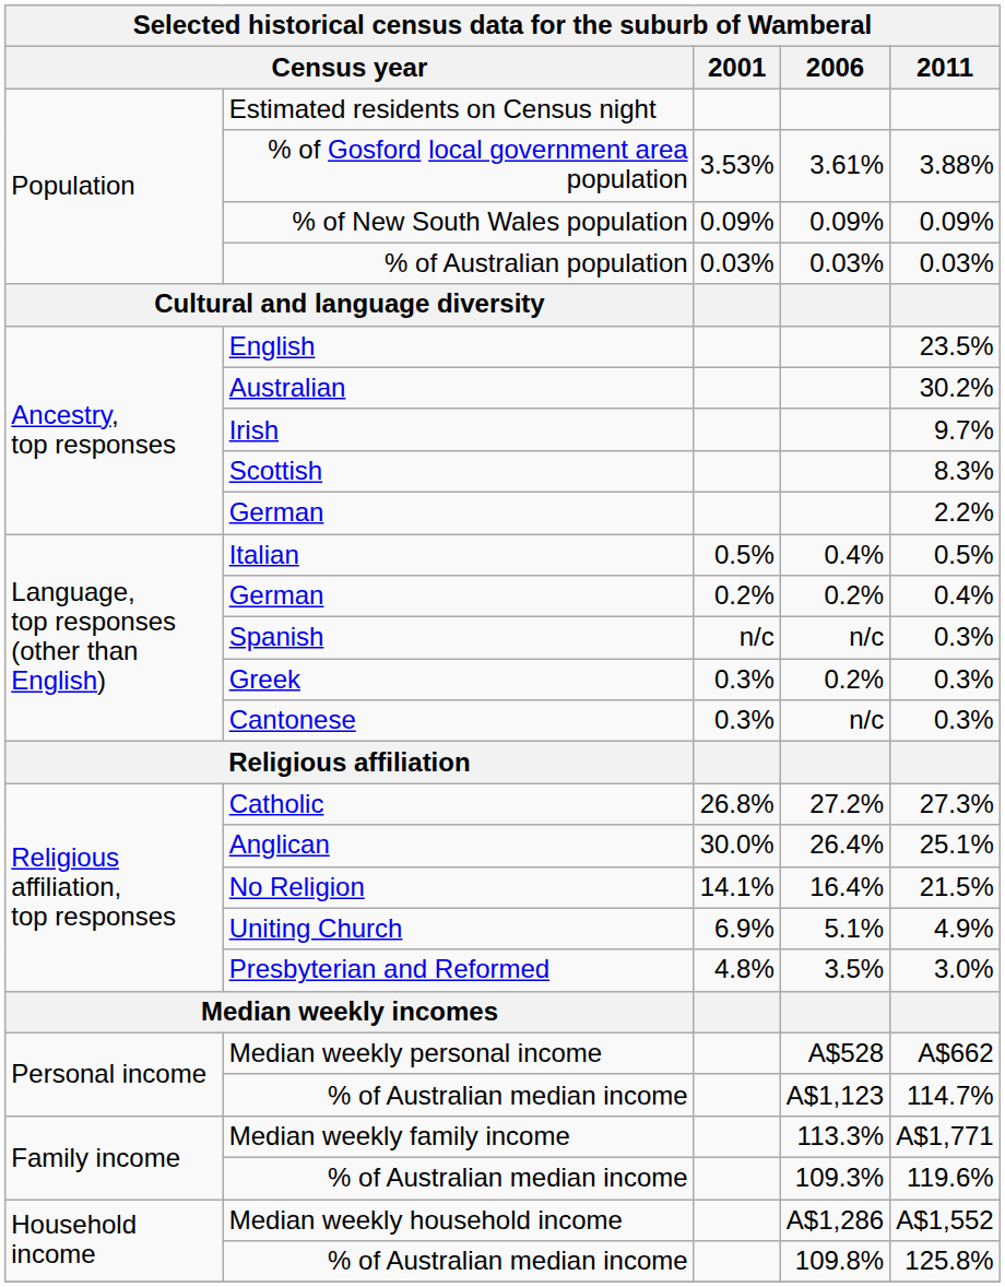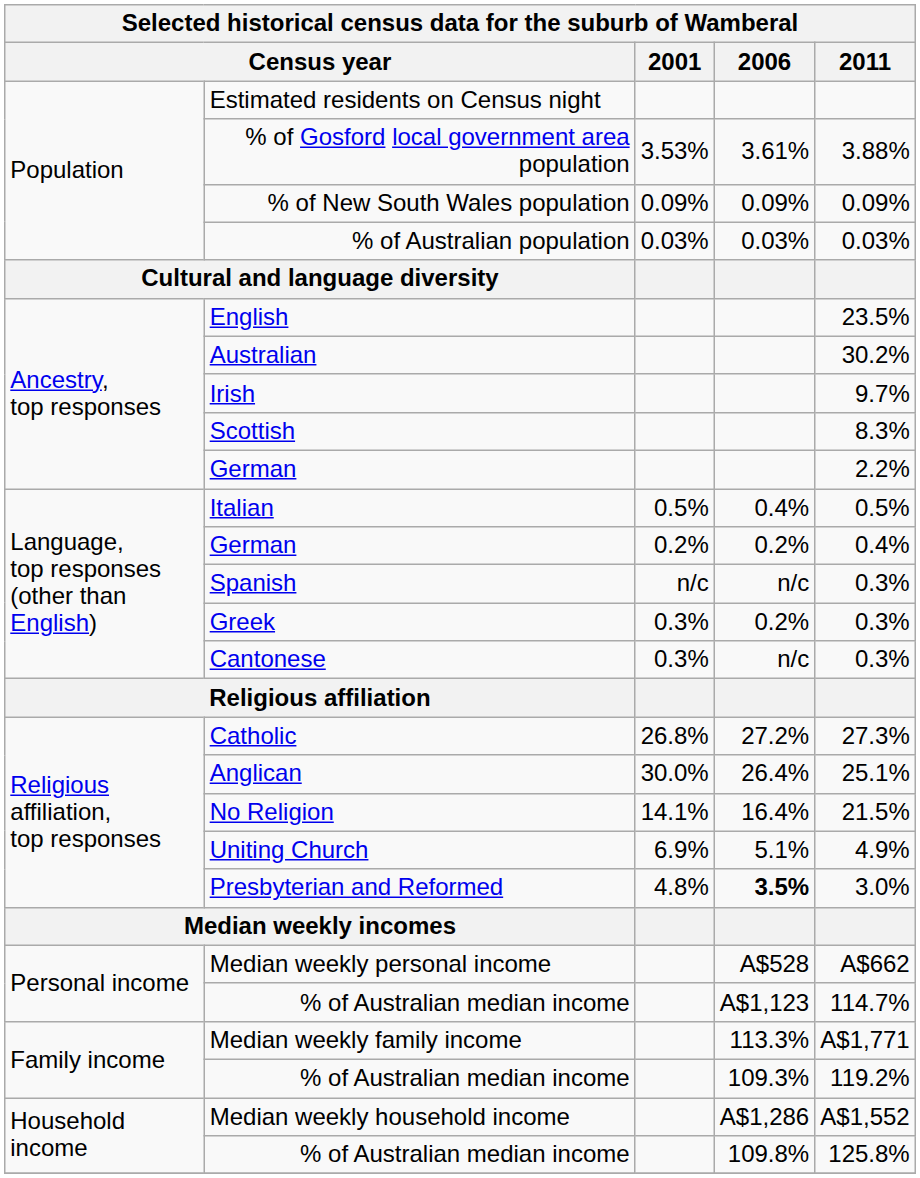Presbyterian and Reformed | 2006: normal -> bold
Family income / % of Australian median income | 2011: 119.6% -> 119.2%
